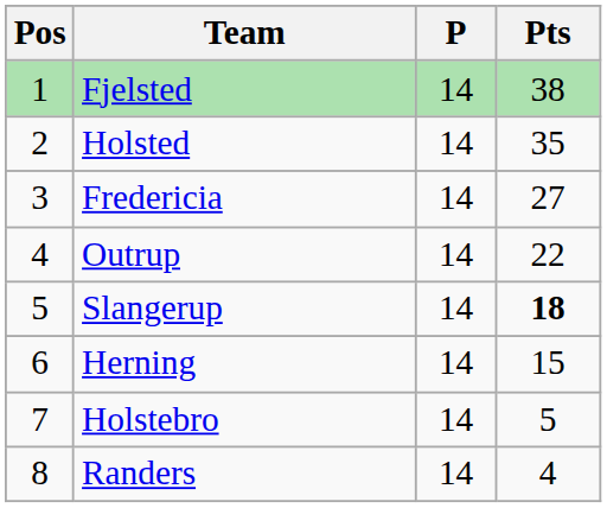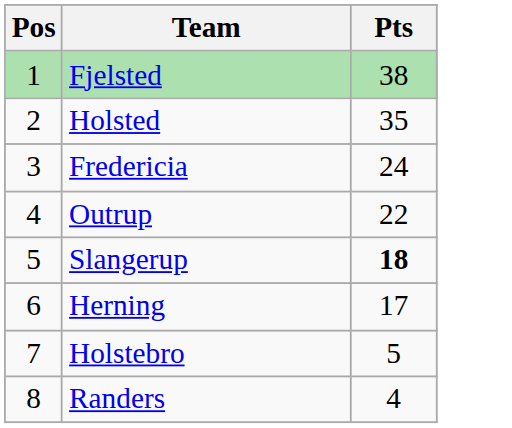- column: P | 14 | 14 | 14 | 14 | 14 | 14 | 14 | 14
Fredericia | Pts: 27 -> 24
Herning | Pts: 15 -> 17
